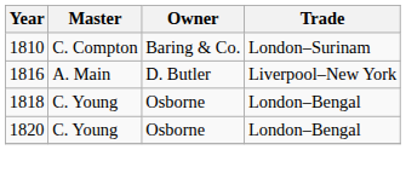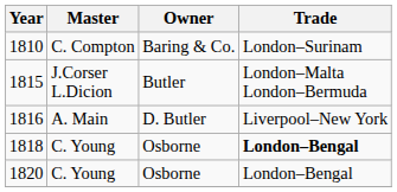+ row: 1815 | J.Corser L.Dicion | Butler | London–Malta London–Bermuda
1818 | Trade: normal -> bold
